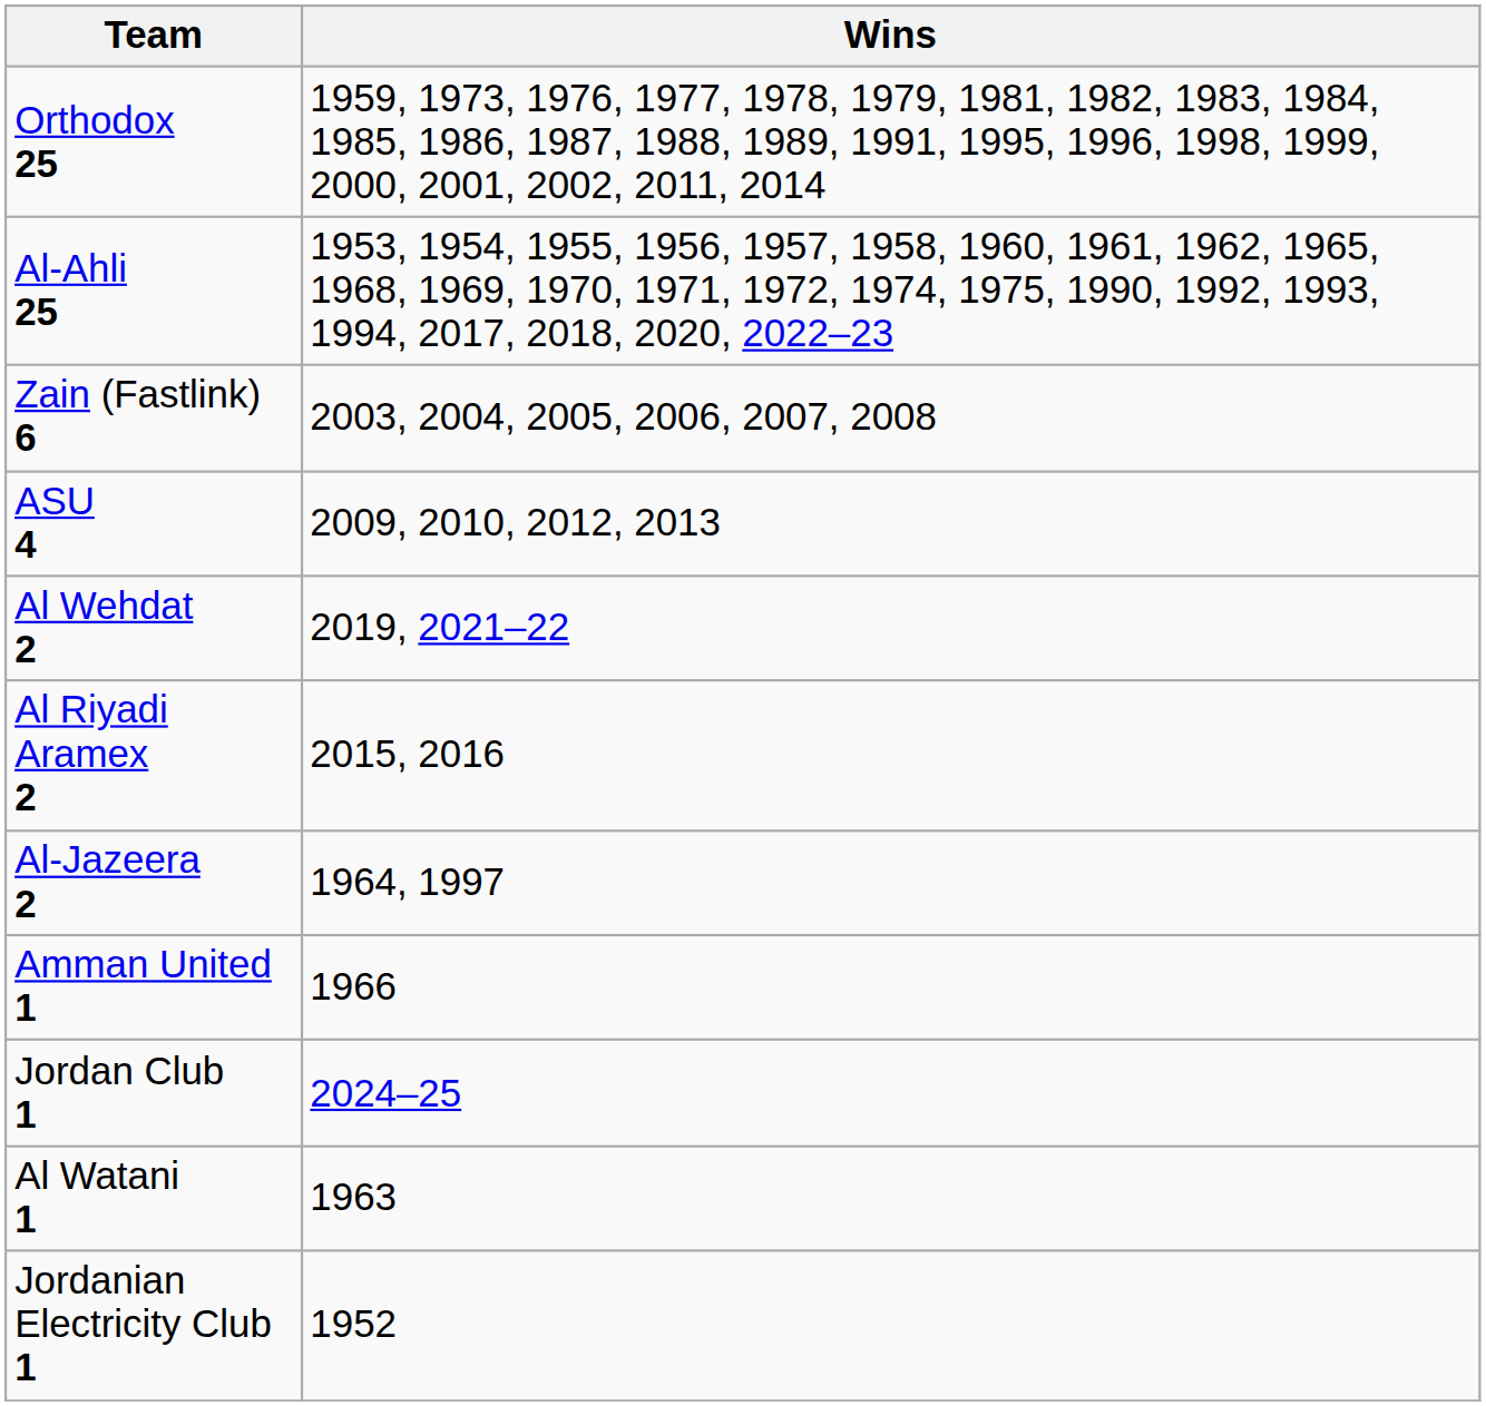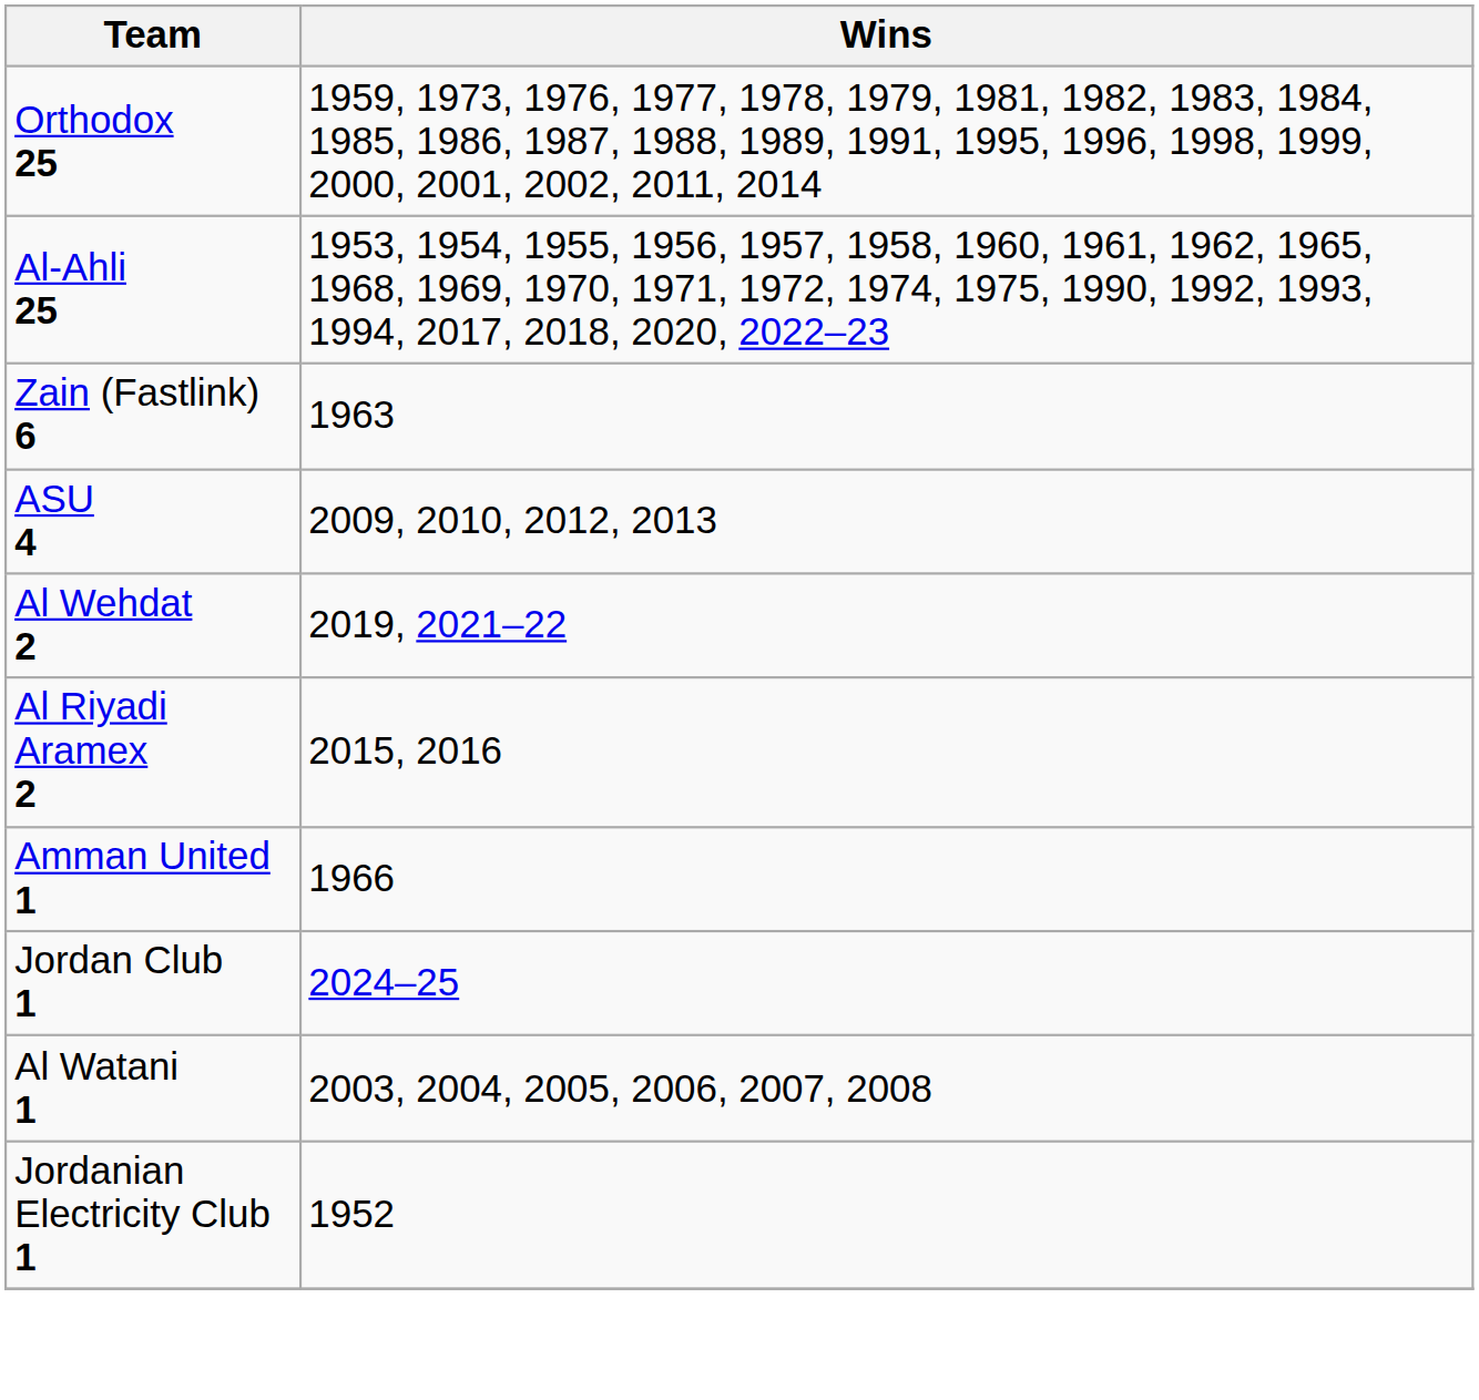Zain (Fastlink) 6 | Wins: 2003, 2004, 2005, 2006, 2007, 2008 -> 1963
- row: Al-Jazeera 2 | 1964, 1997
Al Watani 1 | Wins: 1963 -> 2003, 2004, 2005, 2006, 2007, 2008
